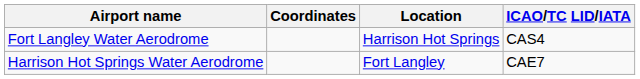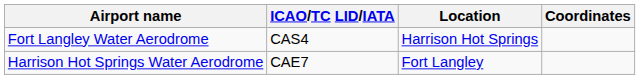columns swapped: ICAO/TC LID/IATA <-> Coordinates
